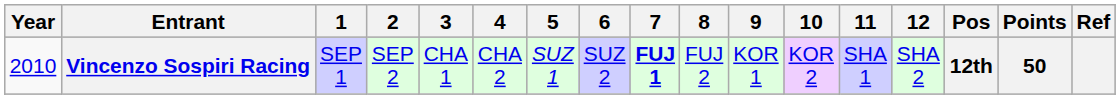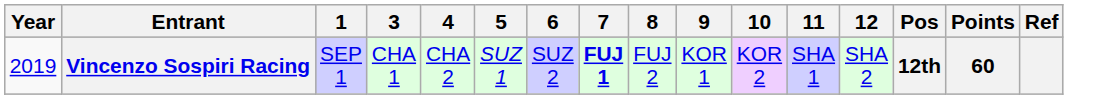- column: 2 | SEP 2
Vincenzo Sospiri Racing | Year: 2010 -> 2019
Vincenzo Sospiri Racing | Points: 50 -> 60
